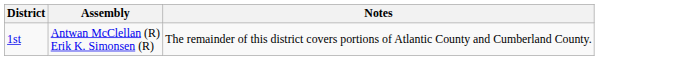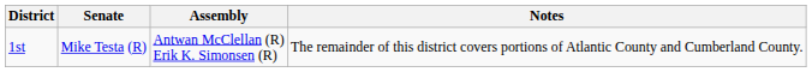+ column: Senate | Mike Testa (R)
